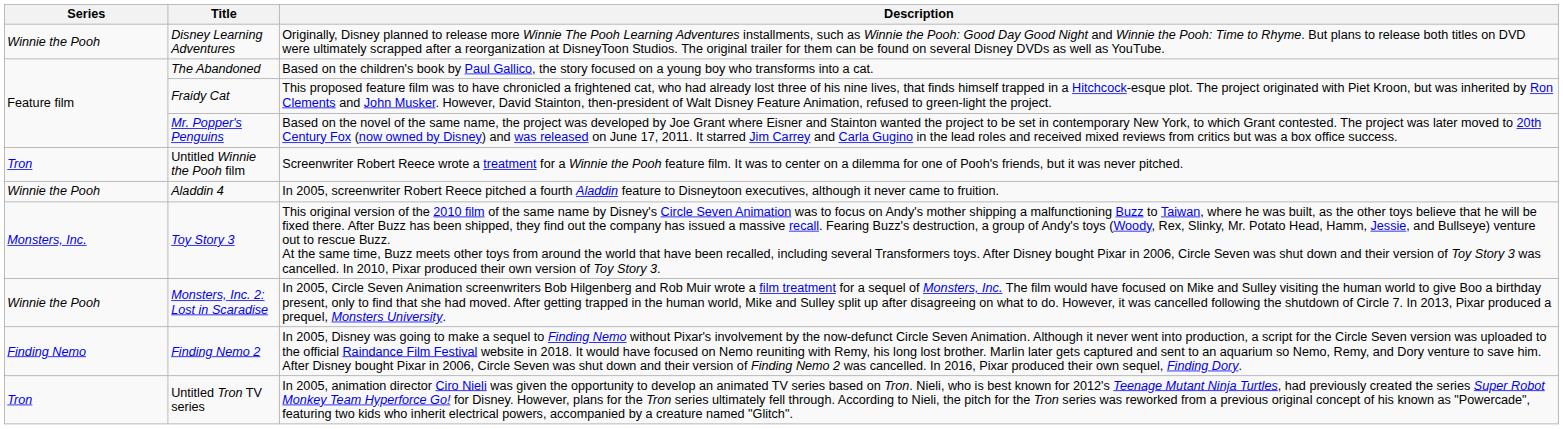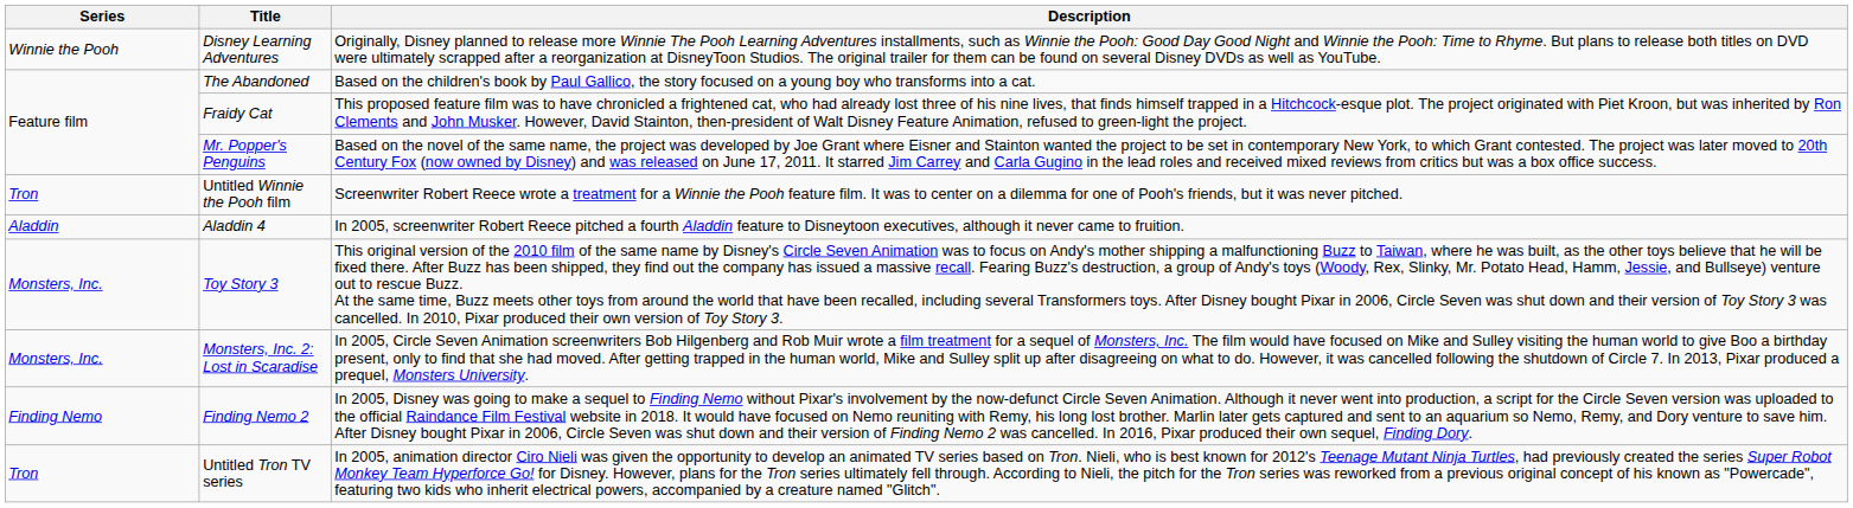Aladdin 4 | Series: Winnie the Pooh -> Aladdin
Monsters, Inc. 2: Lost in Scaradise | Series: Winnie the Pooh -> Monsters, Inc.
